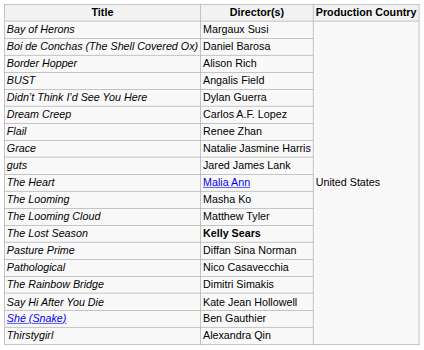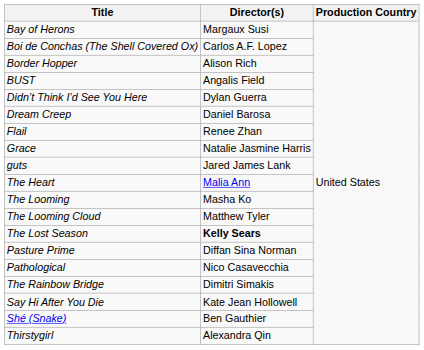Boi de Conchas (The Shell Covered Ox) | Director(s): Daniel Barosa -> Carlos A.F. Lopez
Dream Creep | Director(s): Carlos A.F. Lopez -> Daniel Barosa
